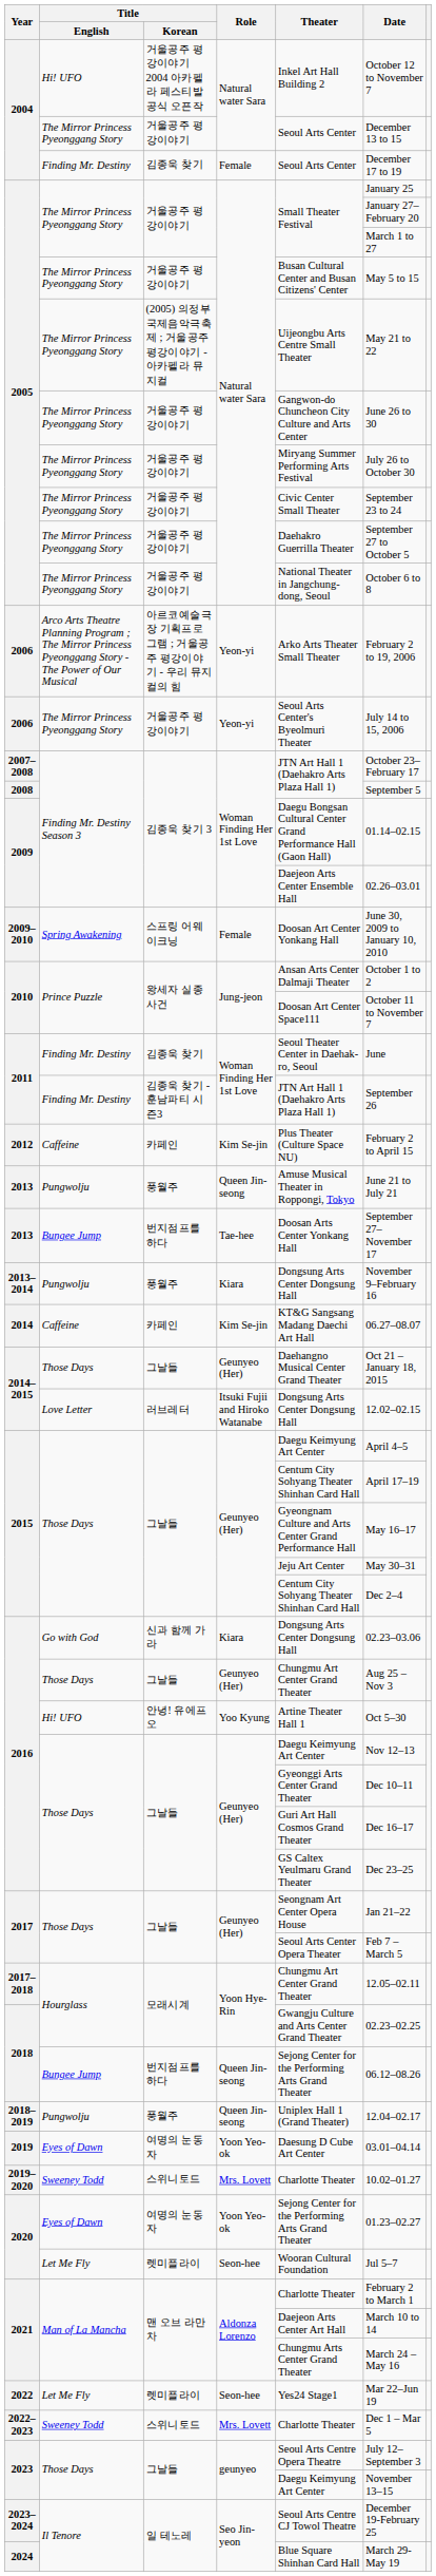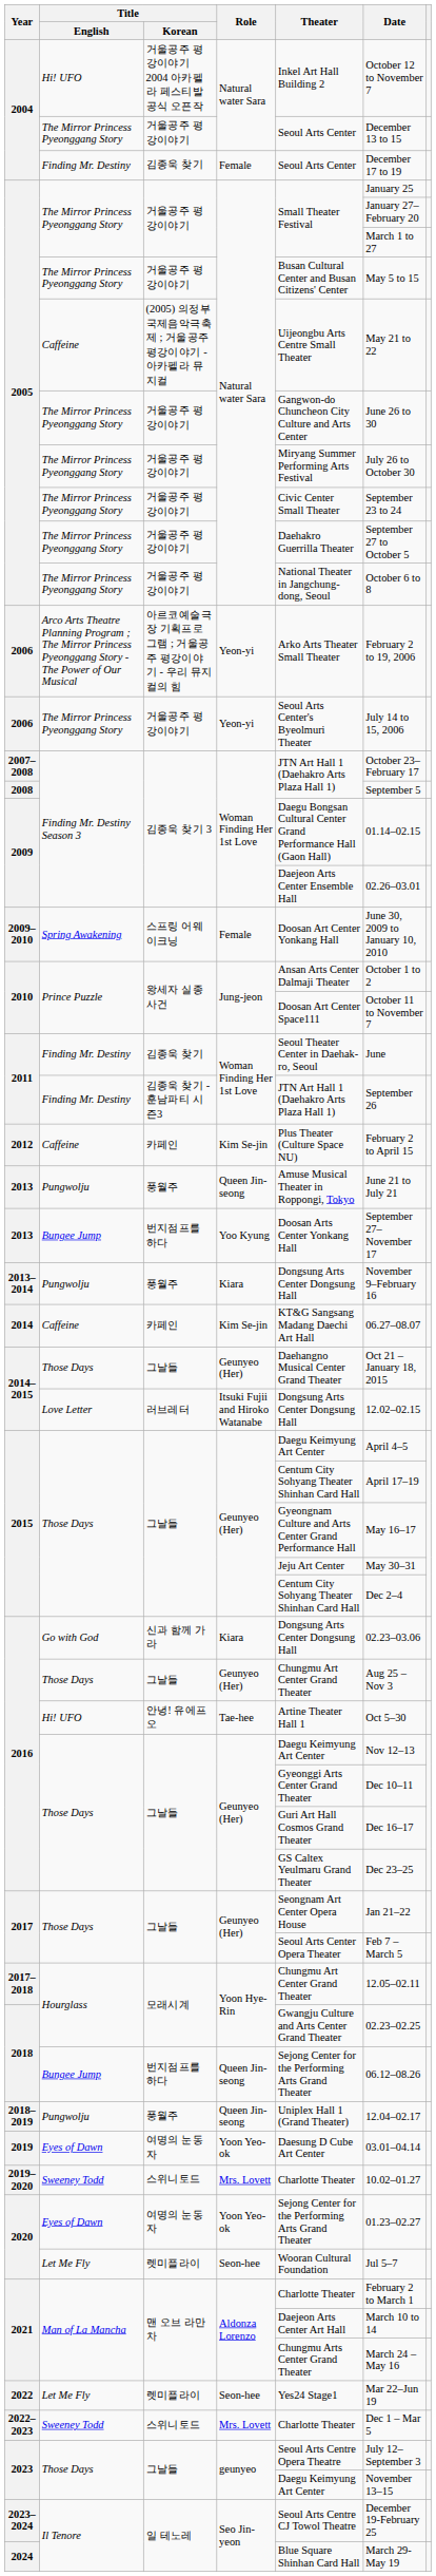2005 / (2005) 의정부국제음악극축제 ; 거울공주 평강이야기 - 아카펠라 뮤지컬 | Title / English: The Mirror Princess Pyeonggang Story -> Caffeine
2013 / 번지점프를 하다 | Role: Tae-hee -> Yoo Kyung
2016 / 안녕! 유에프오 | Role: Yoo Kyung -> Tae-hee
